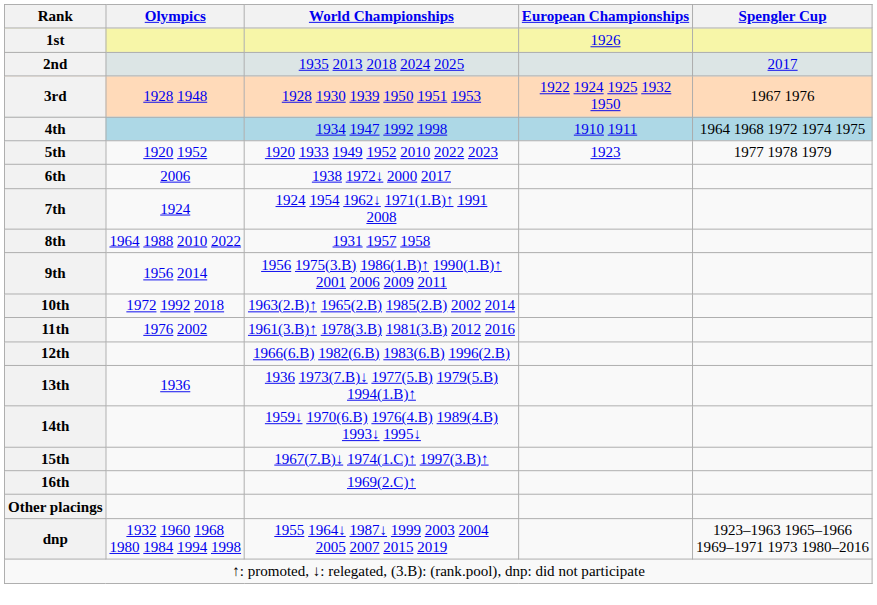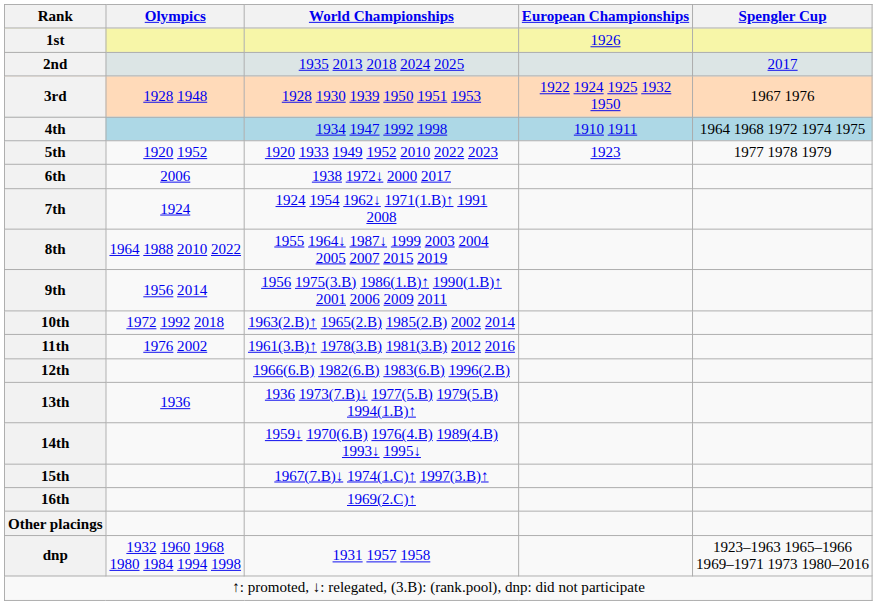8th | World Championships: 1931 1957 1958 -> 1955 1964↓ 1987↓ 1999 2003 2004 2005 2007 2015 2019
dnp | World Championships: 1955 1964↓ 1987↓ 1999 2003 2004 2005 2007 2015 2019 -> 1931 1957 1958
